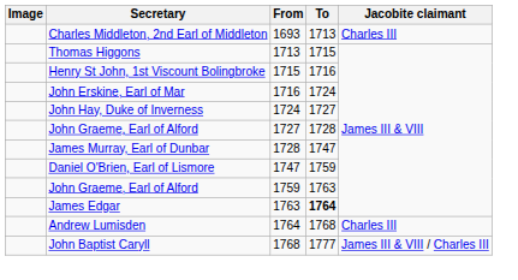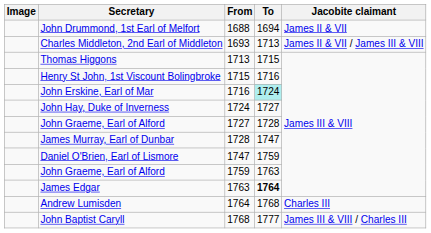+ row: John Drummond, 1st Earl of Melfort | 1688 | 1694 | James II & VII
Charles Middleton, 2nd Earl of Middleton | Jacobite claimant: Charles III -> James II & VII / James III & VIII
John Erskine, Earl of Mar | To: no background -> paleturquoise background
